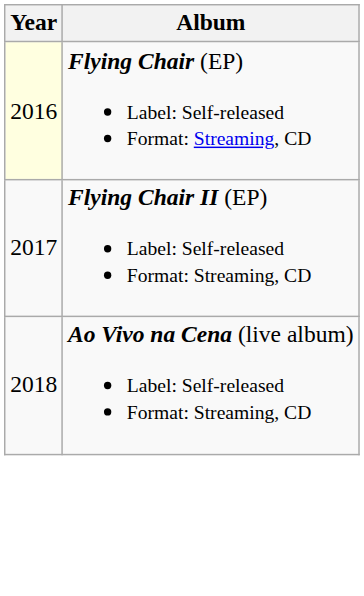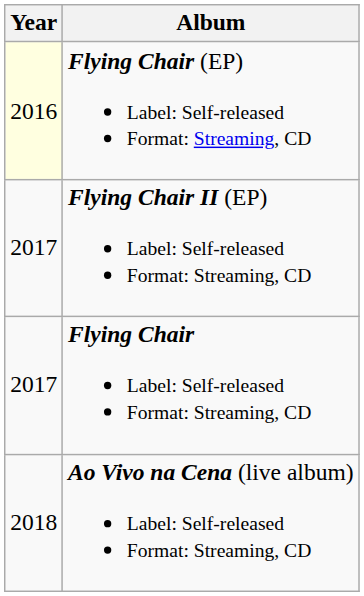+ row: 2017 | Flying Chair Label: Self-released Format: Streaming, CD
